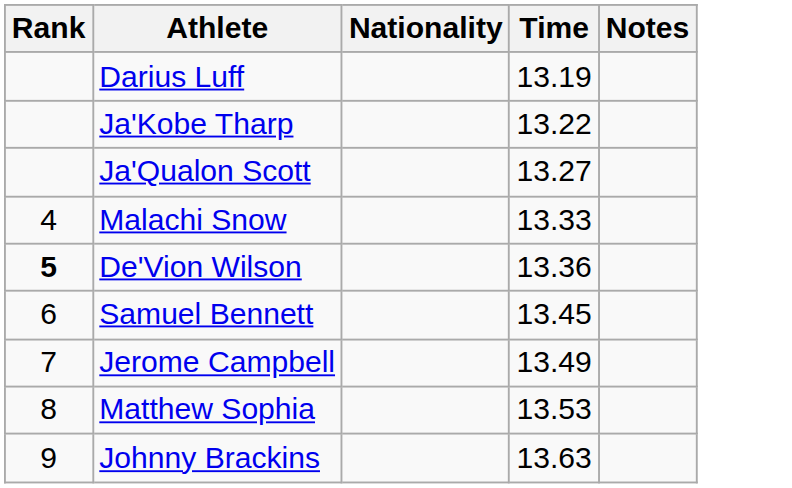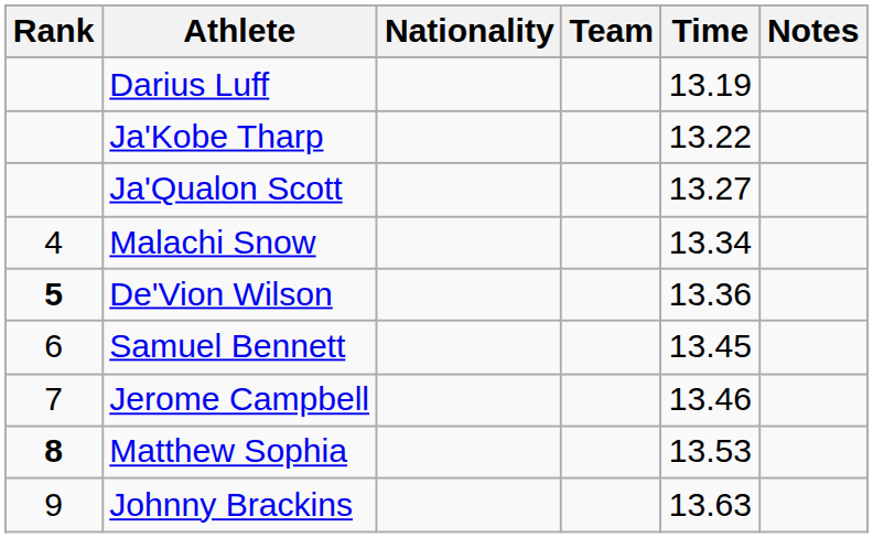+ column: Team
Malachi Snow | Time: 13.33 -> 13.34
Jerome Campbell | Time: 13.49 -> 13.46
Matthew Sophia | Rank: normal -> bold
